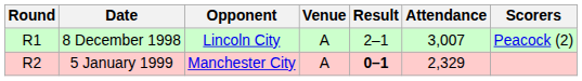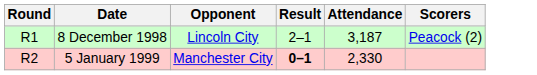- column: Venue | A | A
8 December 1998 | Attendance: 3,007 -> 3,187
5 January 1999 | Attendance: 2,329 -> 2,330
